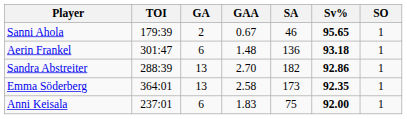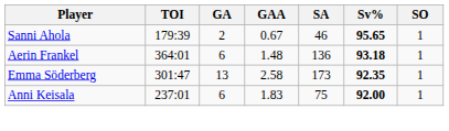Aerin Frankel | TOI: 301:47 -> 364:01
- row: Sandra Abstreiter | 288:39 | 13 | 2.70 | 182 | 92.86 | 1
Emma Söderberg | TOI: 364:01 -> 301:47
